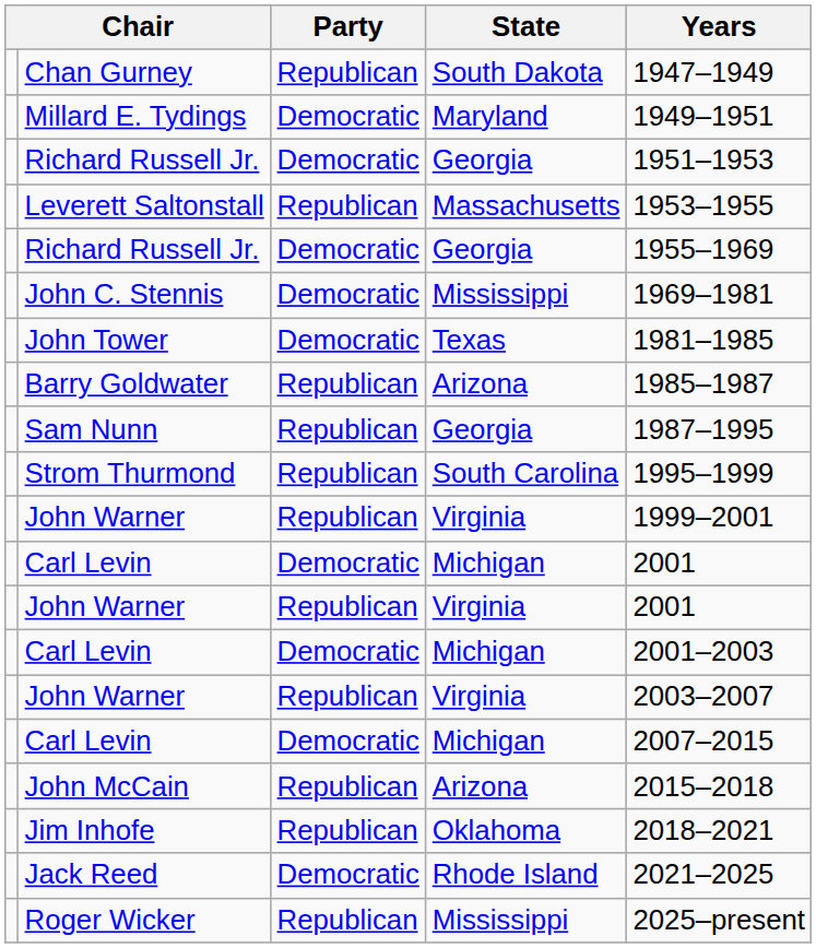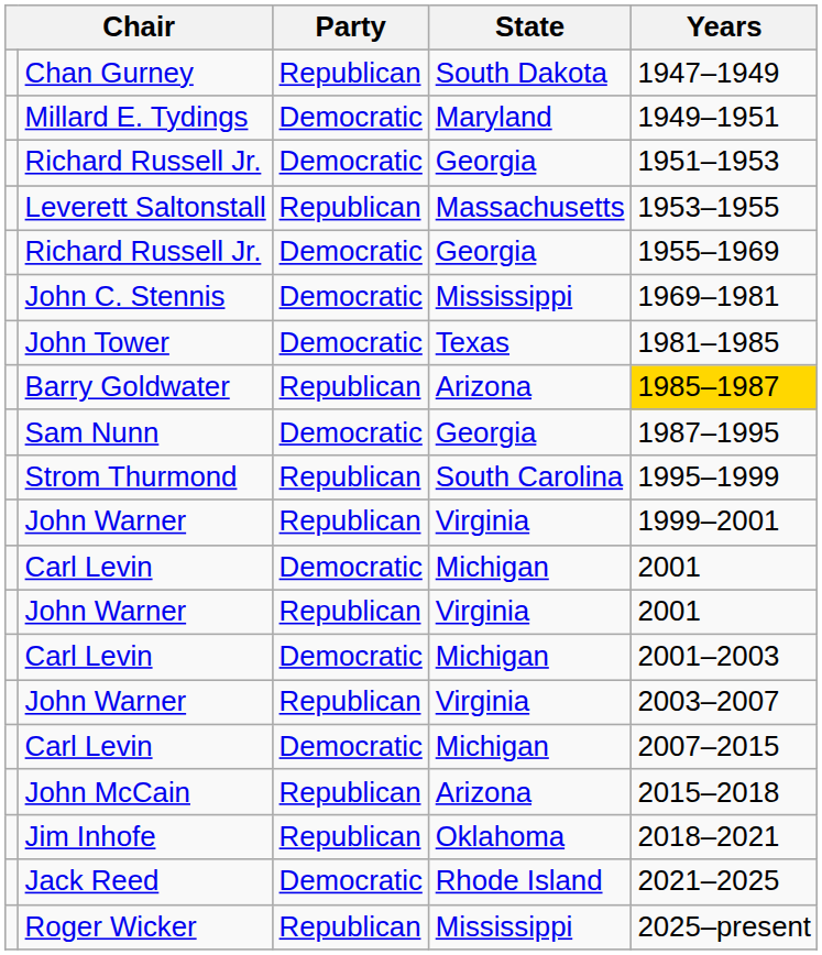Barry Goldwater | Years: no background -> gold background
Sam Nunn | Party: Republican -> Democratic
